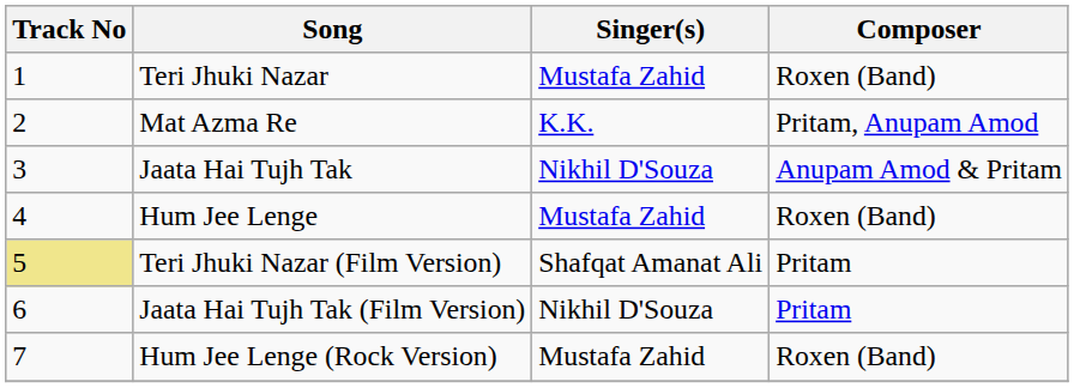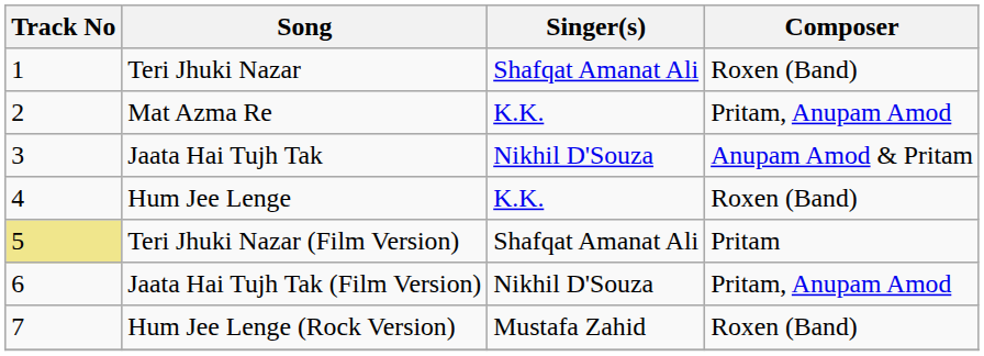Teri Jhuki Nazar | Singer(s): Mustafa Zahid -> Shafqat Amanat Ali
Hum Jee Lenge | Singer(s): Mustafa Zahid -> K.K.
Jaata Hai Tujh Tak (Film Version) | Composer: Pritam -> Pritam, Anupam Amod
